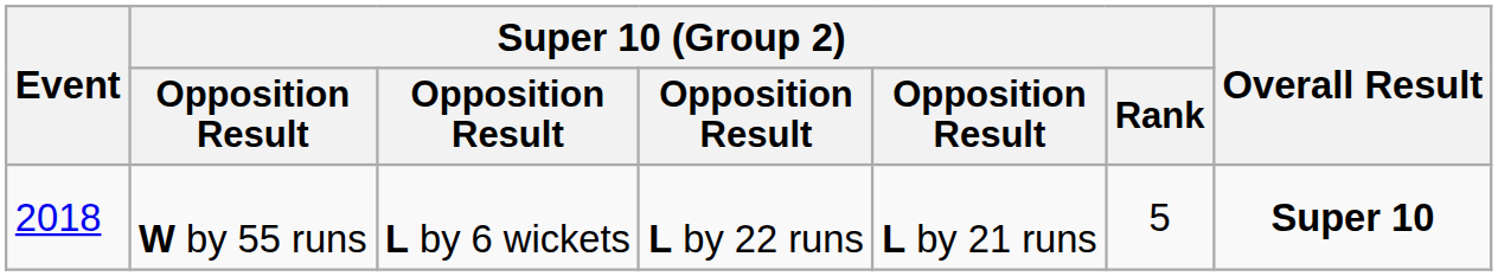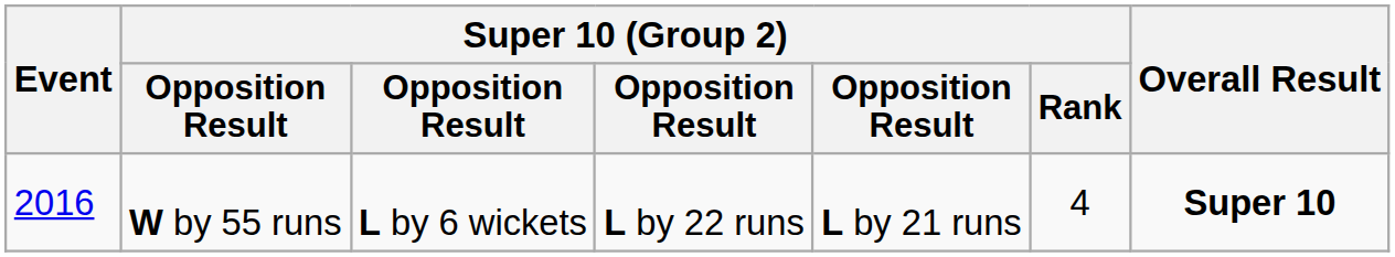W by 55 runs | Event: 2018 -> 2016
W by 55 runs | Super 10 (Group 2) / Rank: 5 -> 4
